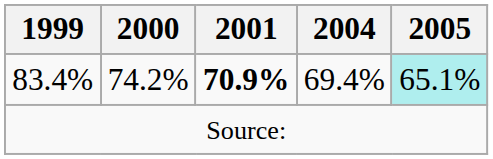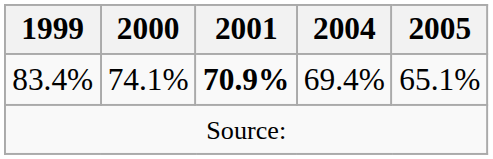83.4% | 2000: 74.2% -> 74.1%
83.4% | 2005: paleturquoise background -> no background
